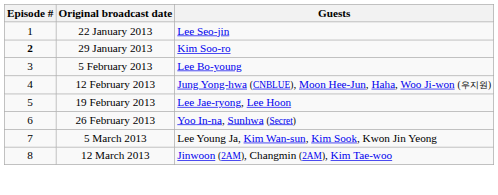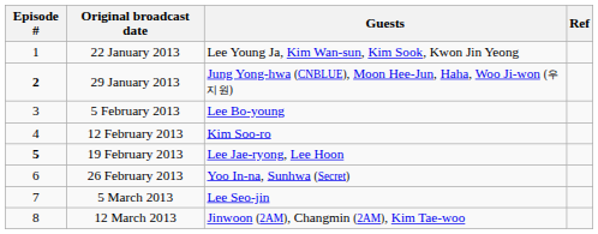+ column: Ref
22 January 2013 | Guests: Lee Seo-jin -> Lee Young Ja, Kim Wan-sun, Kim Sook, Kwon Jin Yeong
29 January 2013 | Guests: Kim Soo-ro -> Jung Yong-hwa (CNBLUE), Moon Hee-Jun, Haha, Woo Ji-won (우지원)
12 February 2013 | Guests: Jung Yong-hwa (CNBLUE), Moon Hee-Jun, Haha, Woo Ji-won (우지원) -> Kim Soo-ro
19 February 2013 | Episode #: normal -> bold
5 March 2013 | Guests: Lee Young Ja, Kim Wan-sun, Kim Sook, Kwon Jin Yeong -> Lee Seo-jin
